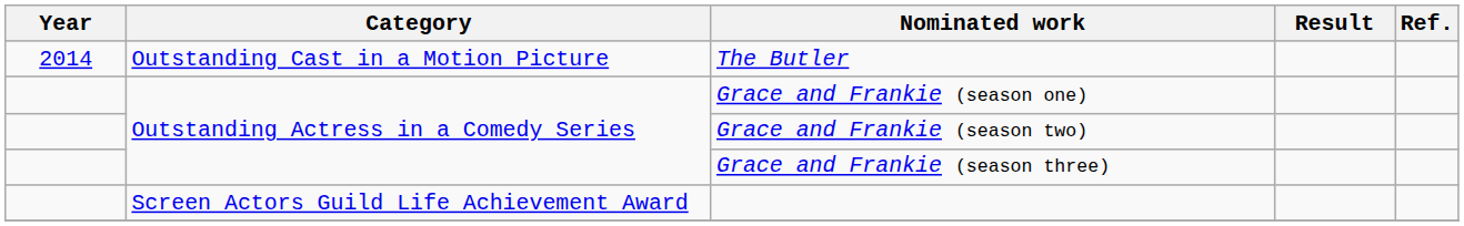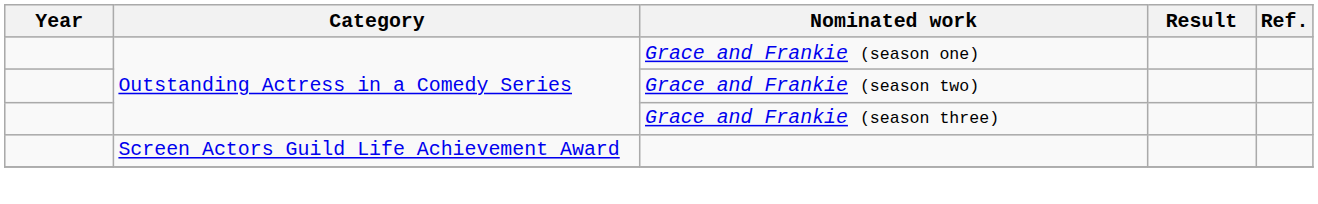- row: 2014 | Outstanding Cast in a Motion Picture | The Butler
